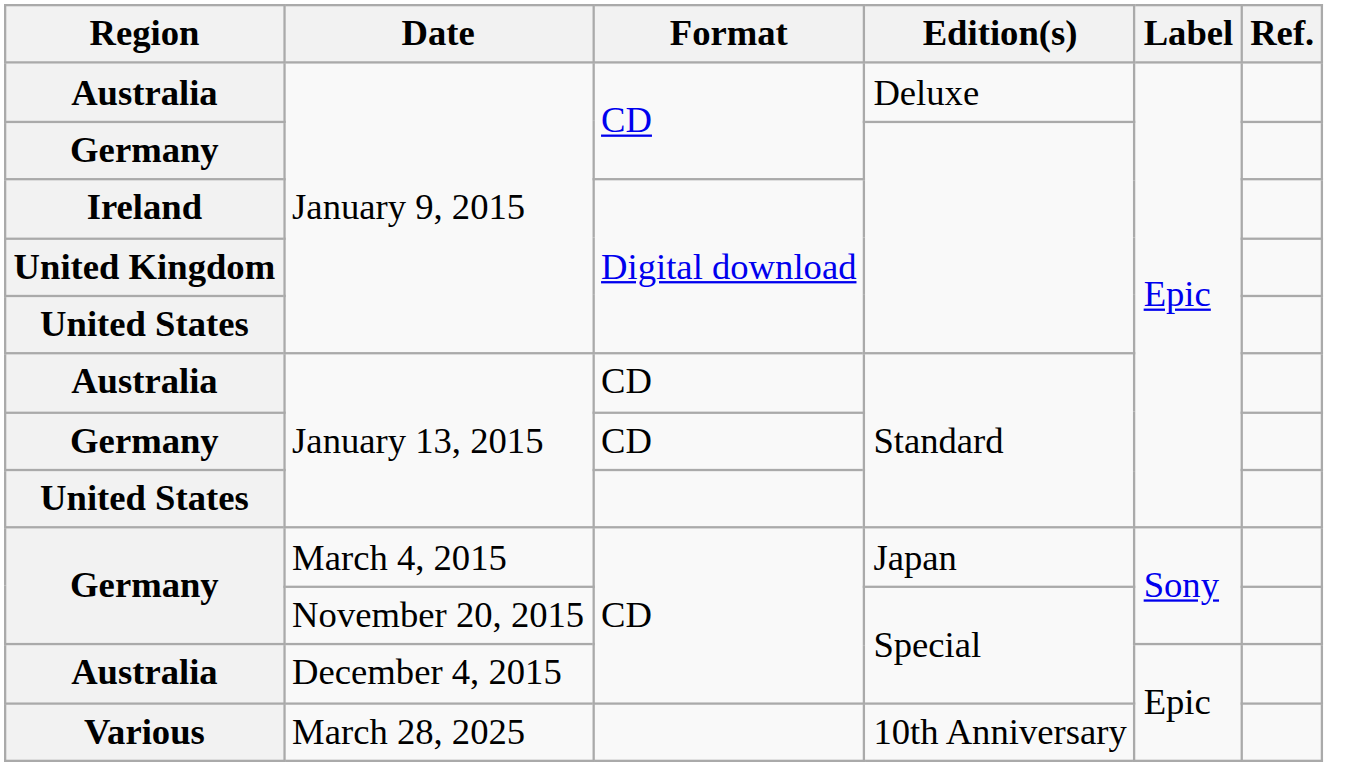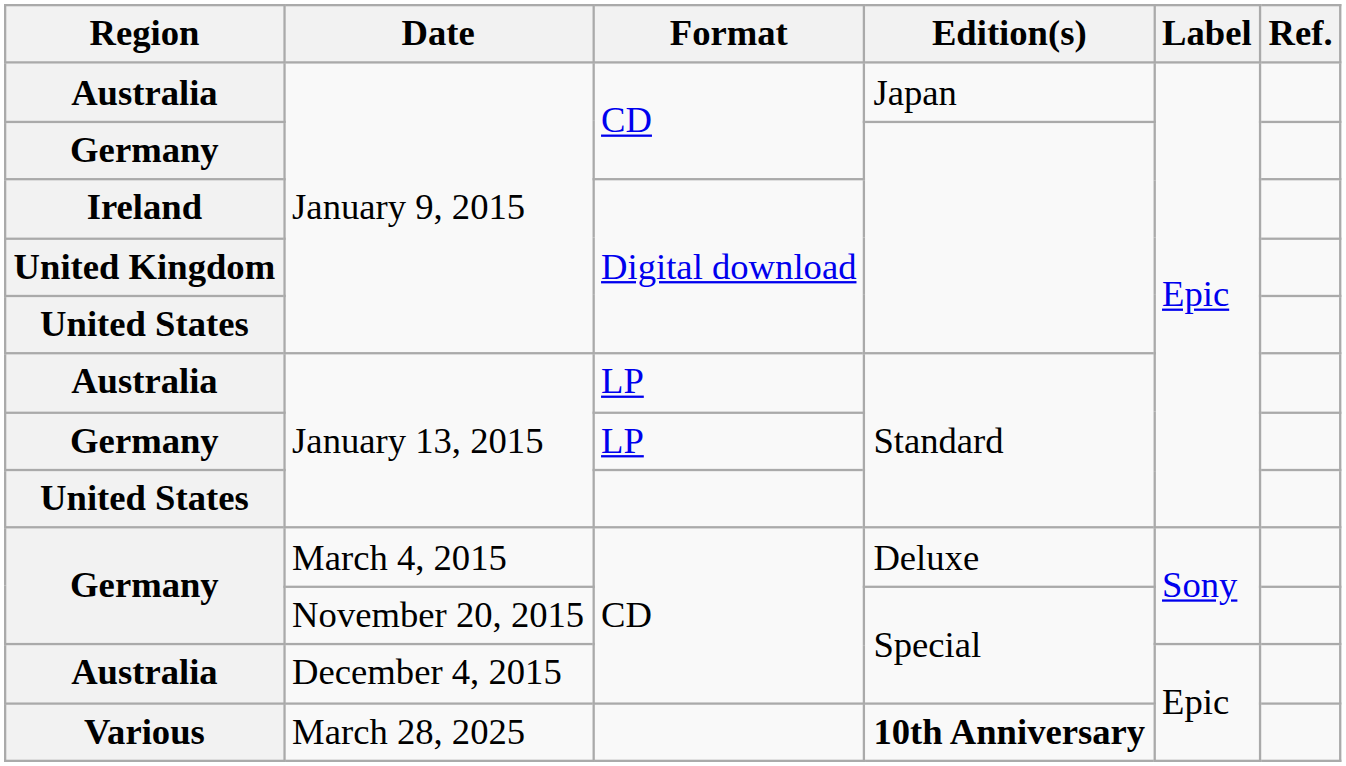Australia / January 9, 2015 | Edition(s): Deluxe -> Japan
Australia / January 13, 2015 | Format: CD -> LP
Germany / January 13, 2015 | Format: CD -> LP
Germany / March 4, 2015 | Edition(s): Japan -> Deluxe
Various | Edition(s): normal -> bold
